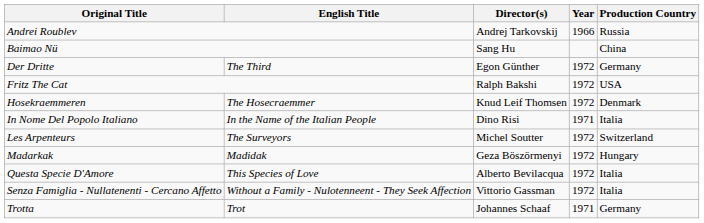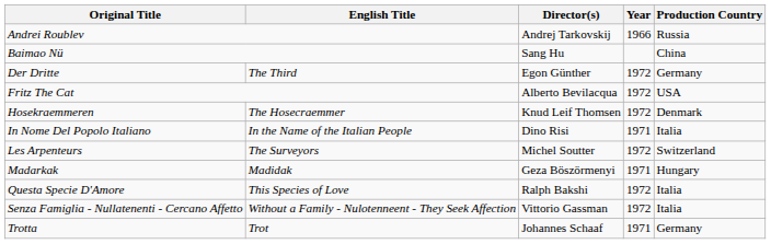Fritz The Cat | Director(s): Ralph Bakshi -> Alberto Bevilacqua
Madarkak | Year: 1972 -> 1971
Questa Specie D'Amore | Director(s): Alberto Bevilacqua -> Ralph Bakshi
